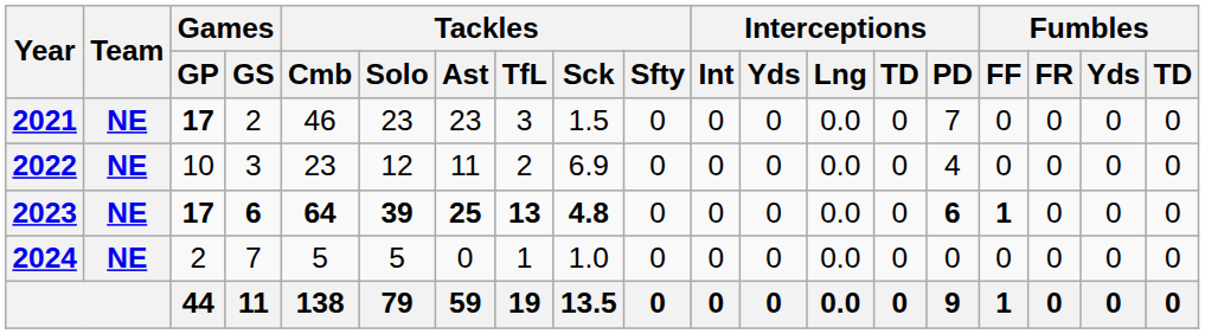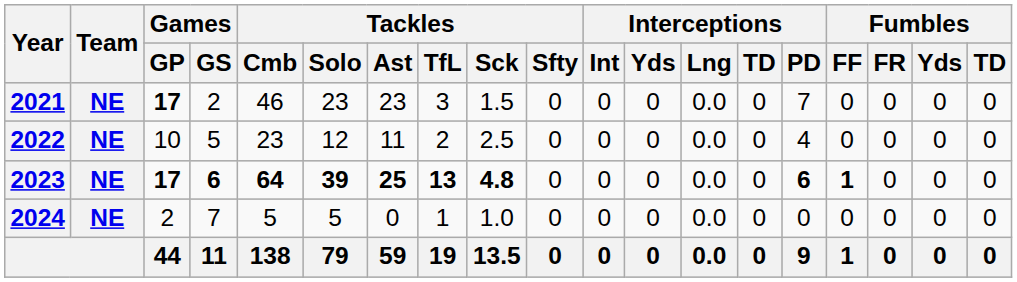2022 | Games / GS: 3 -> 5
2022 | Tackles / Sck: 6.9 -> 2.5
